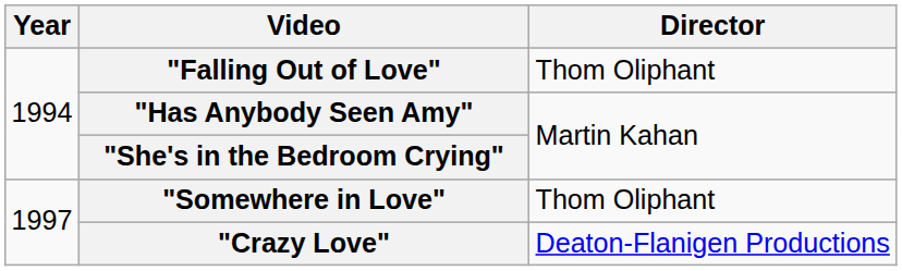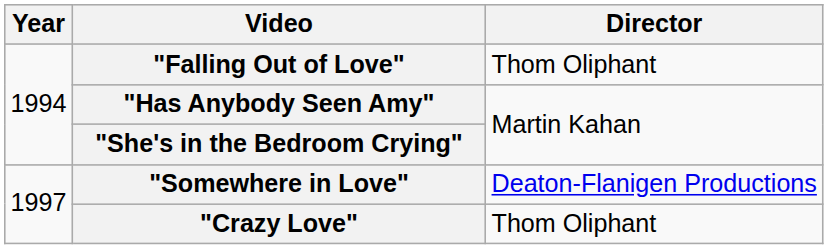"Somewhere in Love" | Director: Thom Oliphant -> Deaton-Flanigen Productions
"Crazy Love" | Director: Deaton-Flanigen Productions -> Thom Oliphant
